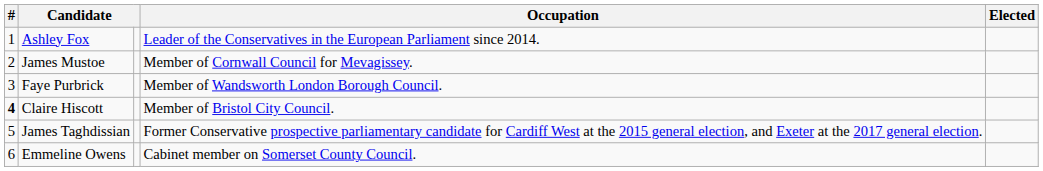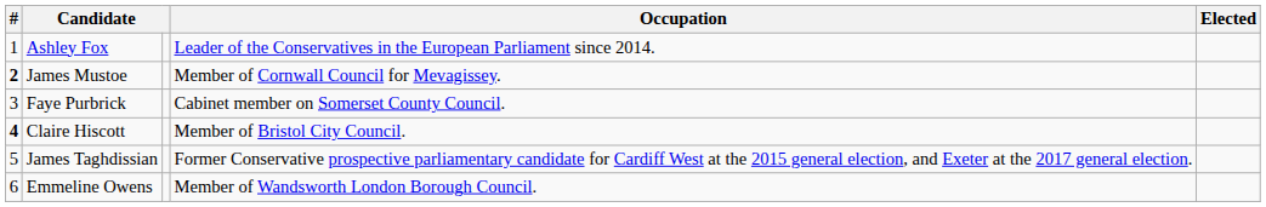James Mustoe | #: normal -> bold
Faye Purbrick | Occupation: Member of Wandsworth London Borough Council. -> Cabinet member on Somerset County Council.
Emmeline Owens | Occupation: Cabinet member on Somerset County Council. -> Member of Wandsworth London Borough Council.
